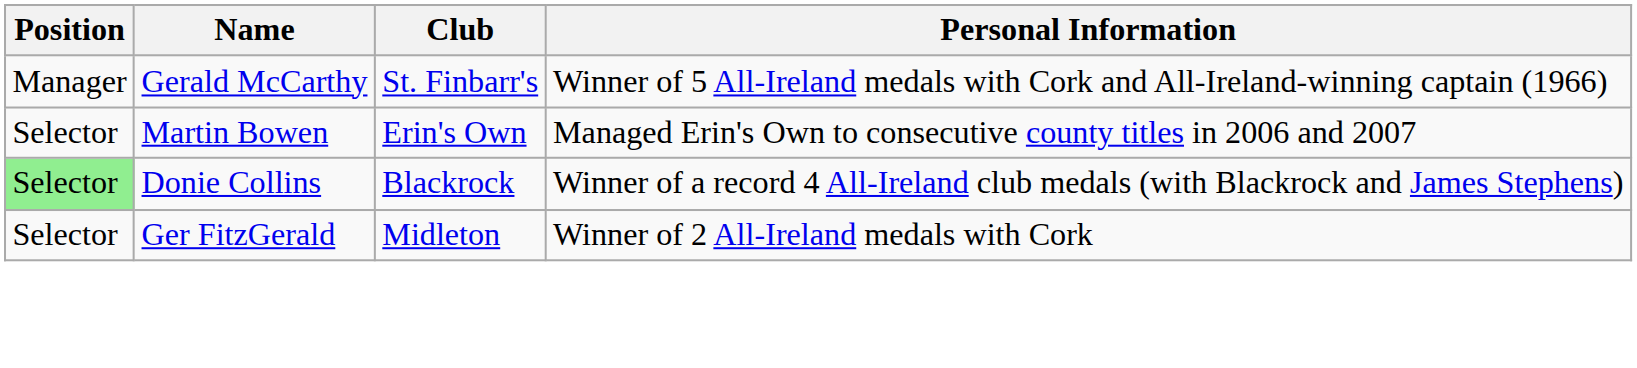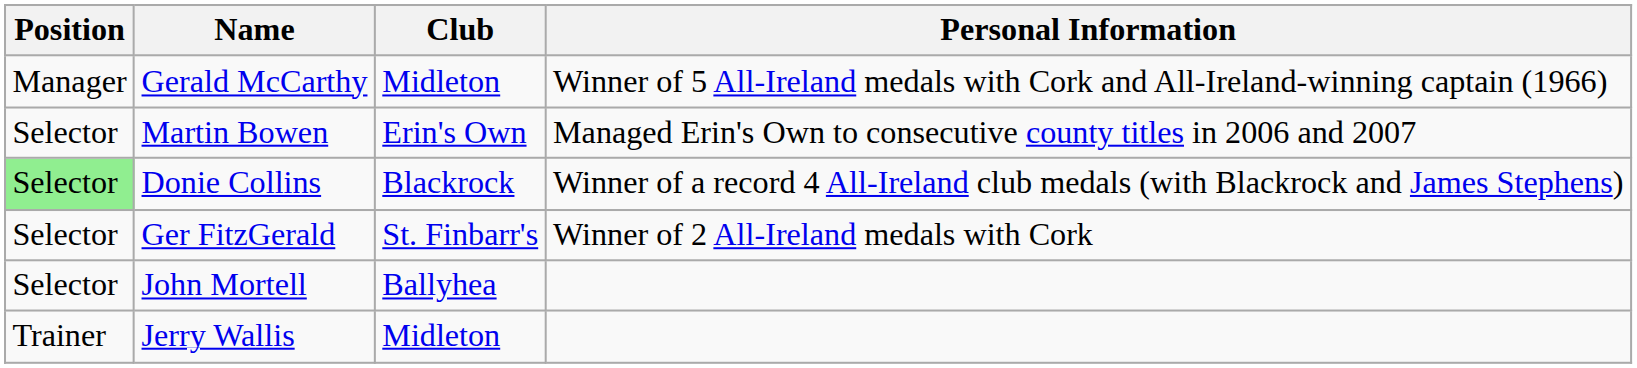Gerald McCarthy | Club: St. Finbarr's -> Midleton
Ger FitzGerald | Club: Midleton -> St. Finbarr's
+ row: Selector | John Mortell | Ballyhea
+ row: Trainer | Jerry Wallis | Midleton
